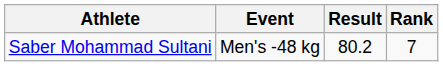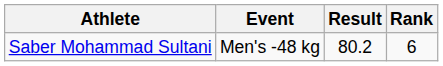Saber Mohammad Sultani | Rank: 7 -> 6
